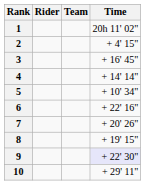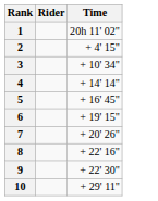- column: Team
3 | Time: + 16' 45" -> + 10' 34"
5 | Time: + 10' 34" -> + 16' 45"
6 | Time: + 22' 16" -> + 19' 15"
8 | Time: + 19' 15" -> + 22' 16"
9 | Time: lavender background -> no background
